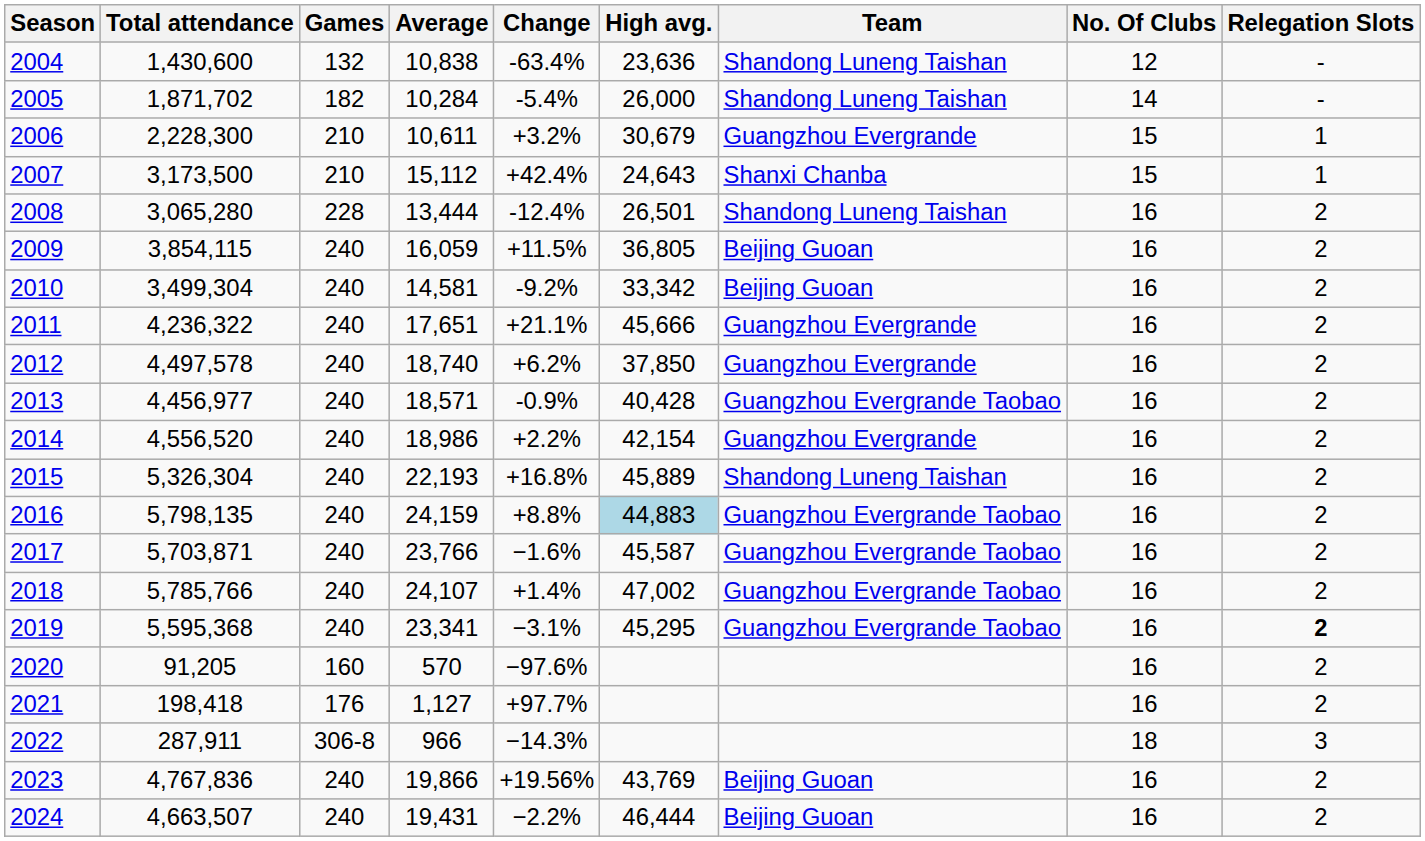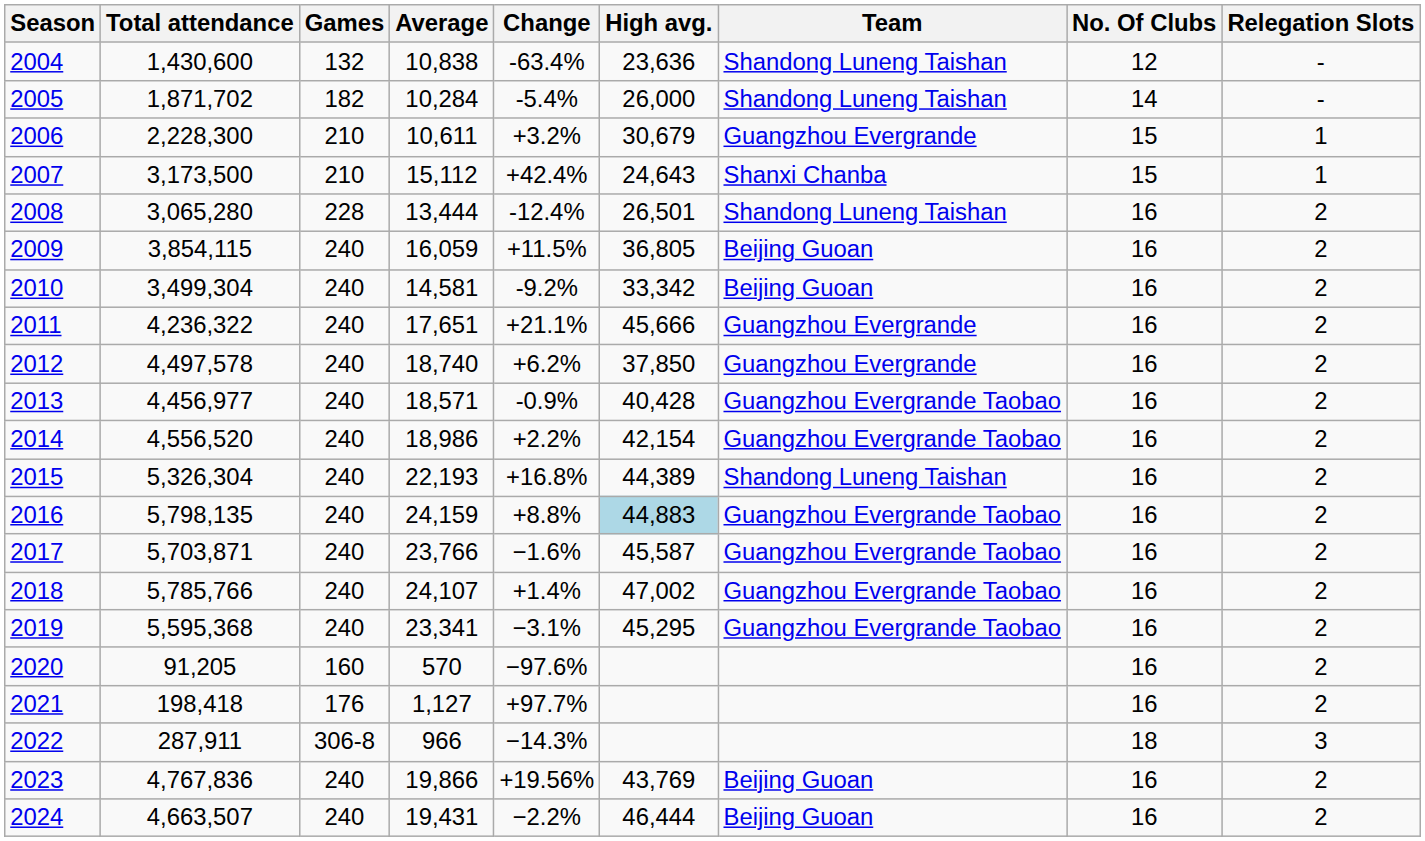2014 | Team: Guangzhou Evergrande -> Guangzhou Evergrande Taobao
2015 | High avg.: 45,889 -> 44,389
2019 | Relegation Slots: bold -> normal
